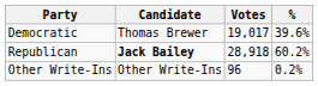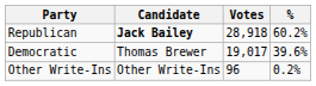rows swapped: Republican <-> Democratic
